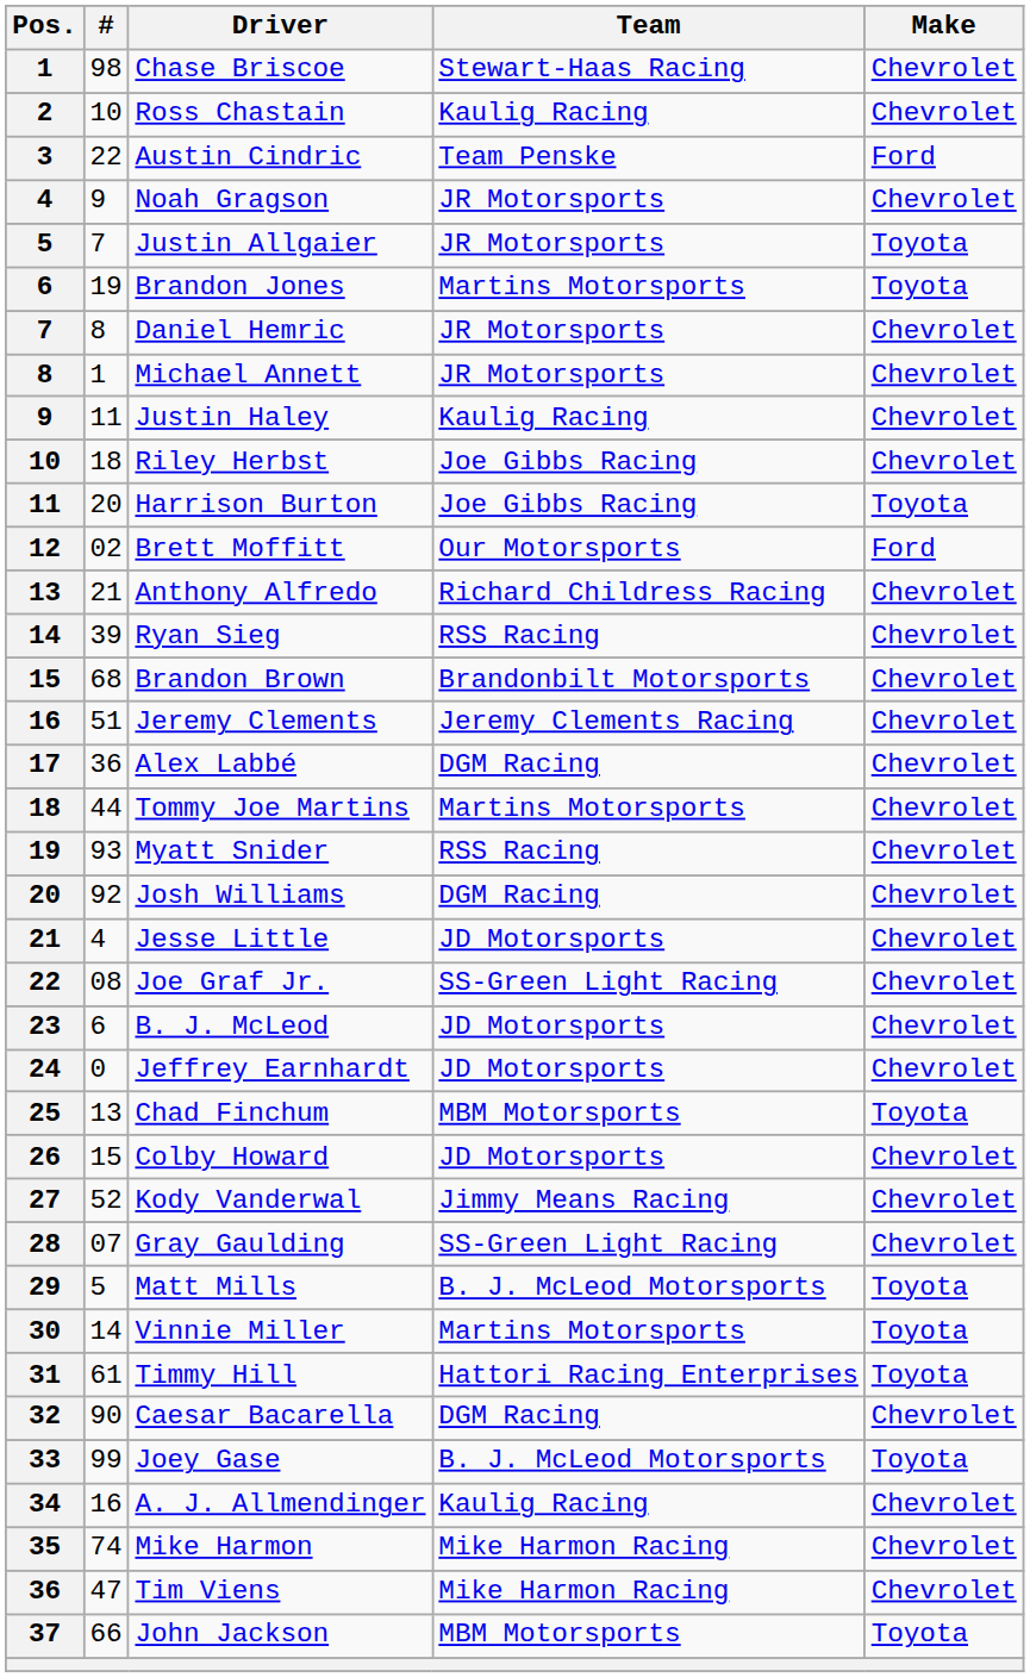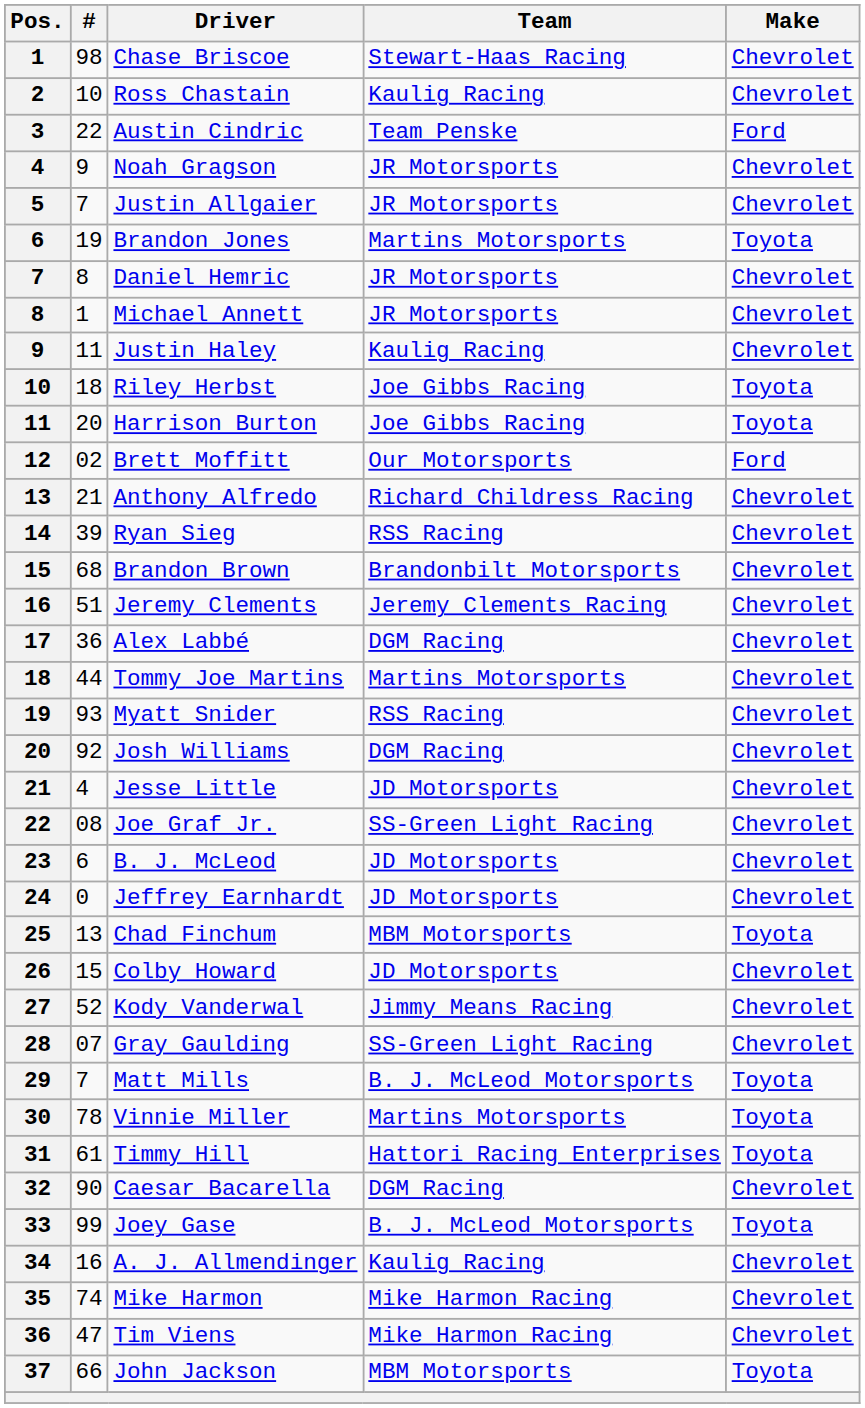Justin Allgaier | Make: Toyota -> Chevrolet
Riley Herbst | Make: Chevrolet -> Toyota
Matt Mills | #: 5 -> 7
Vinnie Miller | #: 14 -> 78
